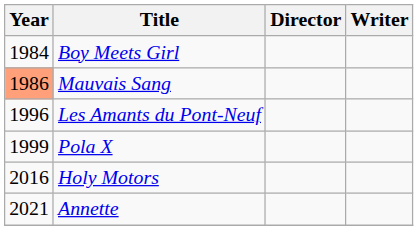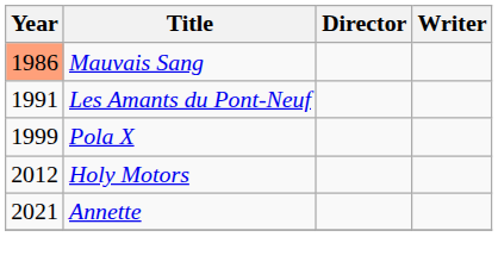- row: 1984 | Boy Meets Girl
Les Amants du Pont-Neuf | Year: 1996 -> 1991
Holy Motors | Year: 2016 -> 2012
